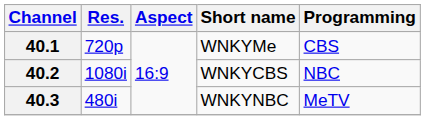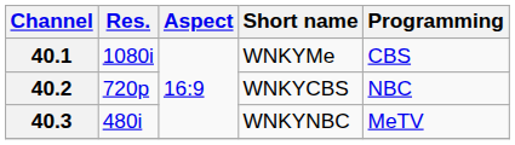40.1 | Res.: 720p -> 1080i
40.2 | Res.: 1080i -> 720p
